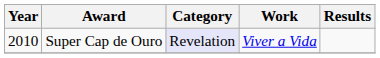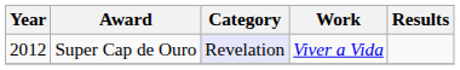Super Cap de Ouro | Year: 2010 -> 2012
